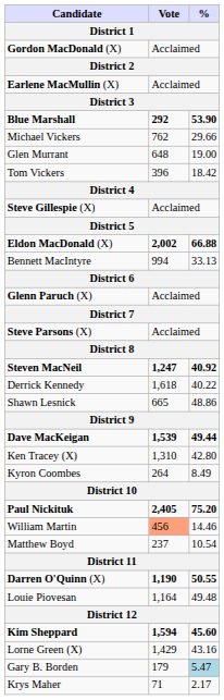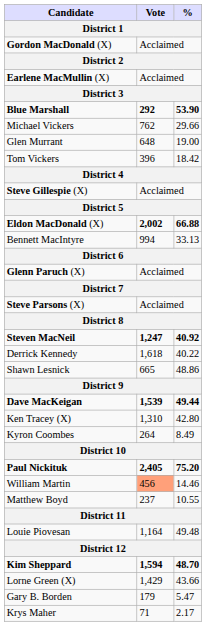Matthew Boyd | %: 10.54 -> 10.55
- row: Darren O'Quinn (X) | 1,190 | 50.55
Kim Sheppard | %: 45.60 -> 48.70
Lorne Green (X) | %: 43.16 -> 43.66
Gary B. Borden | %: lightblue background -> no background
